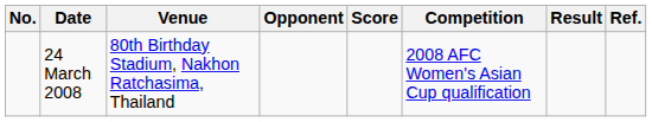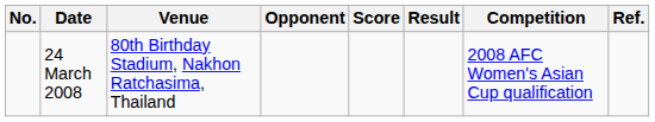columns swapped: Result <-> Competition
